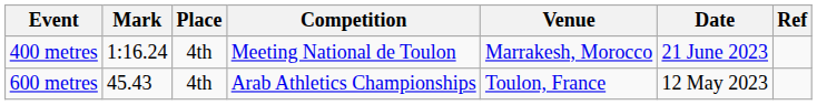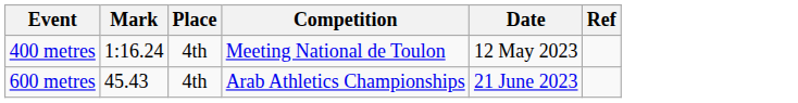- column: Venue | Marrakesh, Morocco | Toulon, France
400 metres | Date: 21 June 2023 -> 12 May 2023
600 metres | Date: 12 May 2023 -> 21 June 2023
